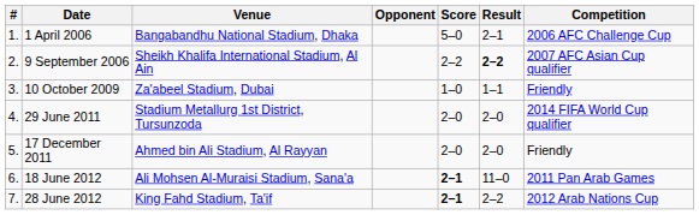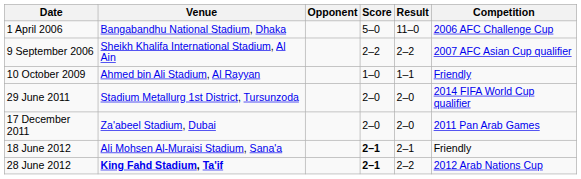- column: # | 1. | 2. | 3. | 4. | 5. | 6. | 7.
1 April 2006 | Result: 2–1 -> 11–0
9 September 2006 | Result: bold -> normal
10 October 2009 | Venue: Za'abeel Stadium, Dubai -> Ahmed bin Ali Stadium, Al Rayyan
17 December 2011 | Venue: Ahmed bin Ali Stadium, Al Rayyan -> Za'abeel Stadium, Dubai
17 December 2011 | Competition: Friendly -> 2011 Pan Arab Games
18 June 2012 | Result: 11–0 -> 2–1
18 June 2012 | Competition: 2011 Pan Arab Games -> Friendly
28 June 2012 | Venue: normal -> bold
